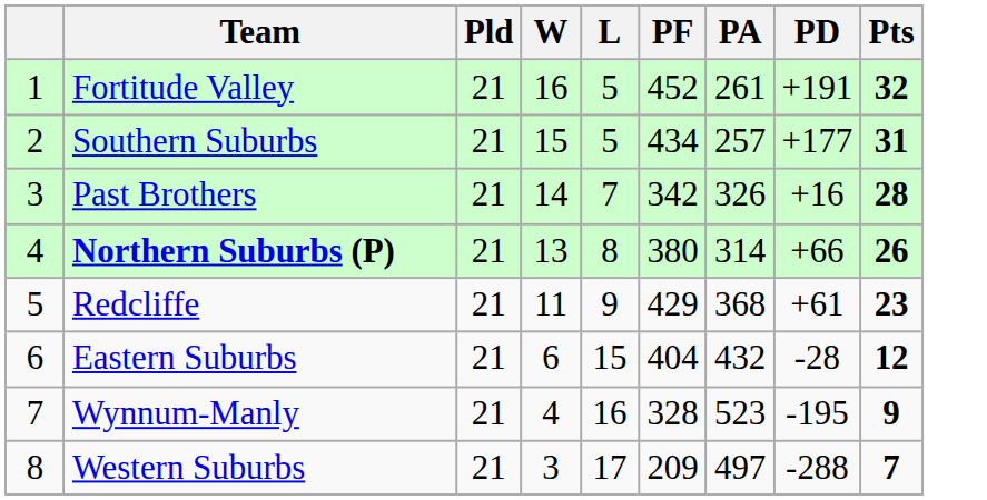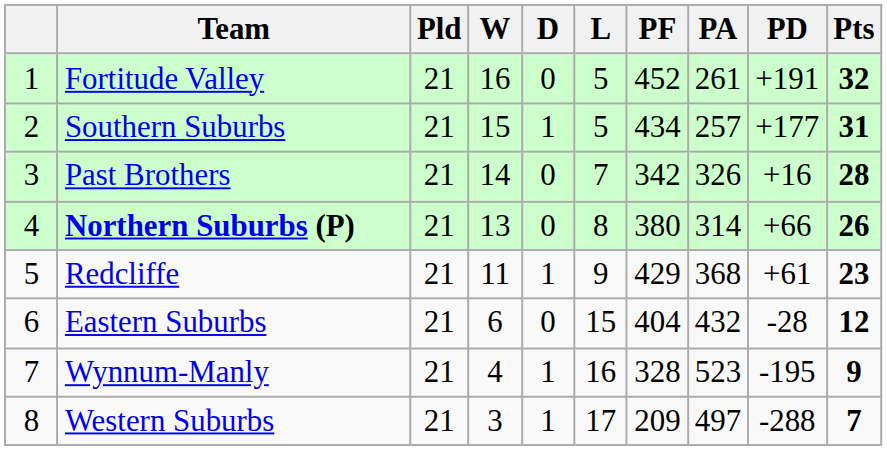+ column: D | 0 | 1 | 0 | 0 | 1 | 0 | 1 | 1
